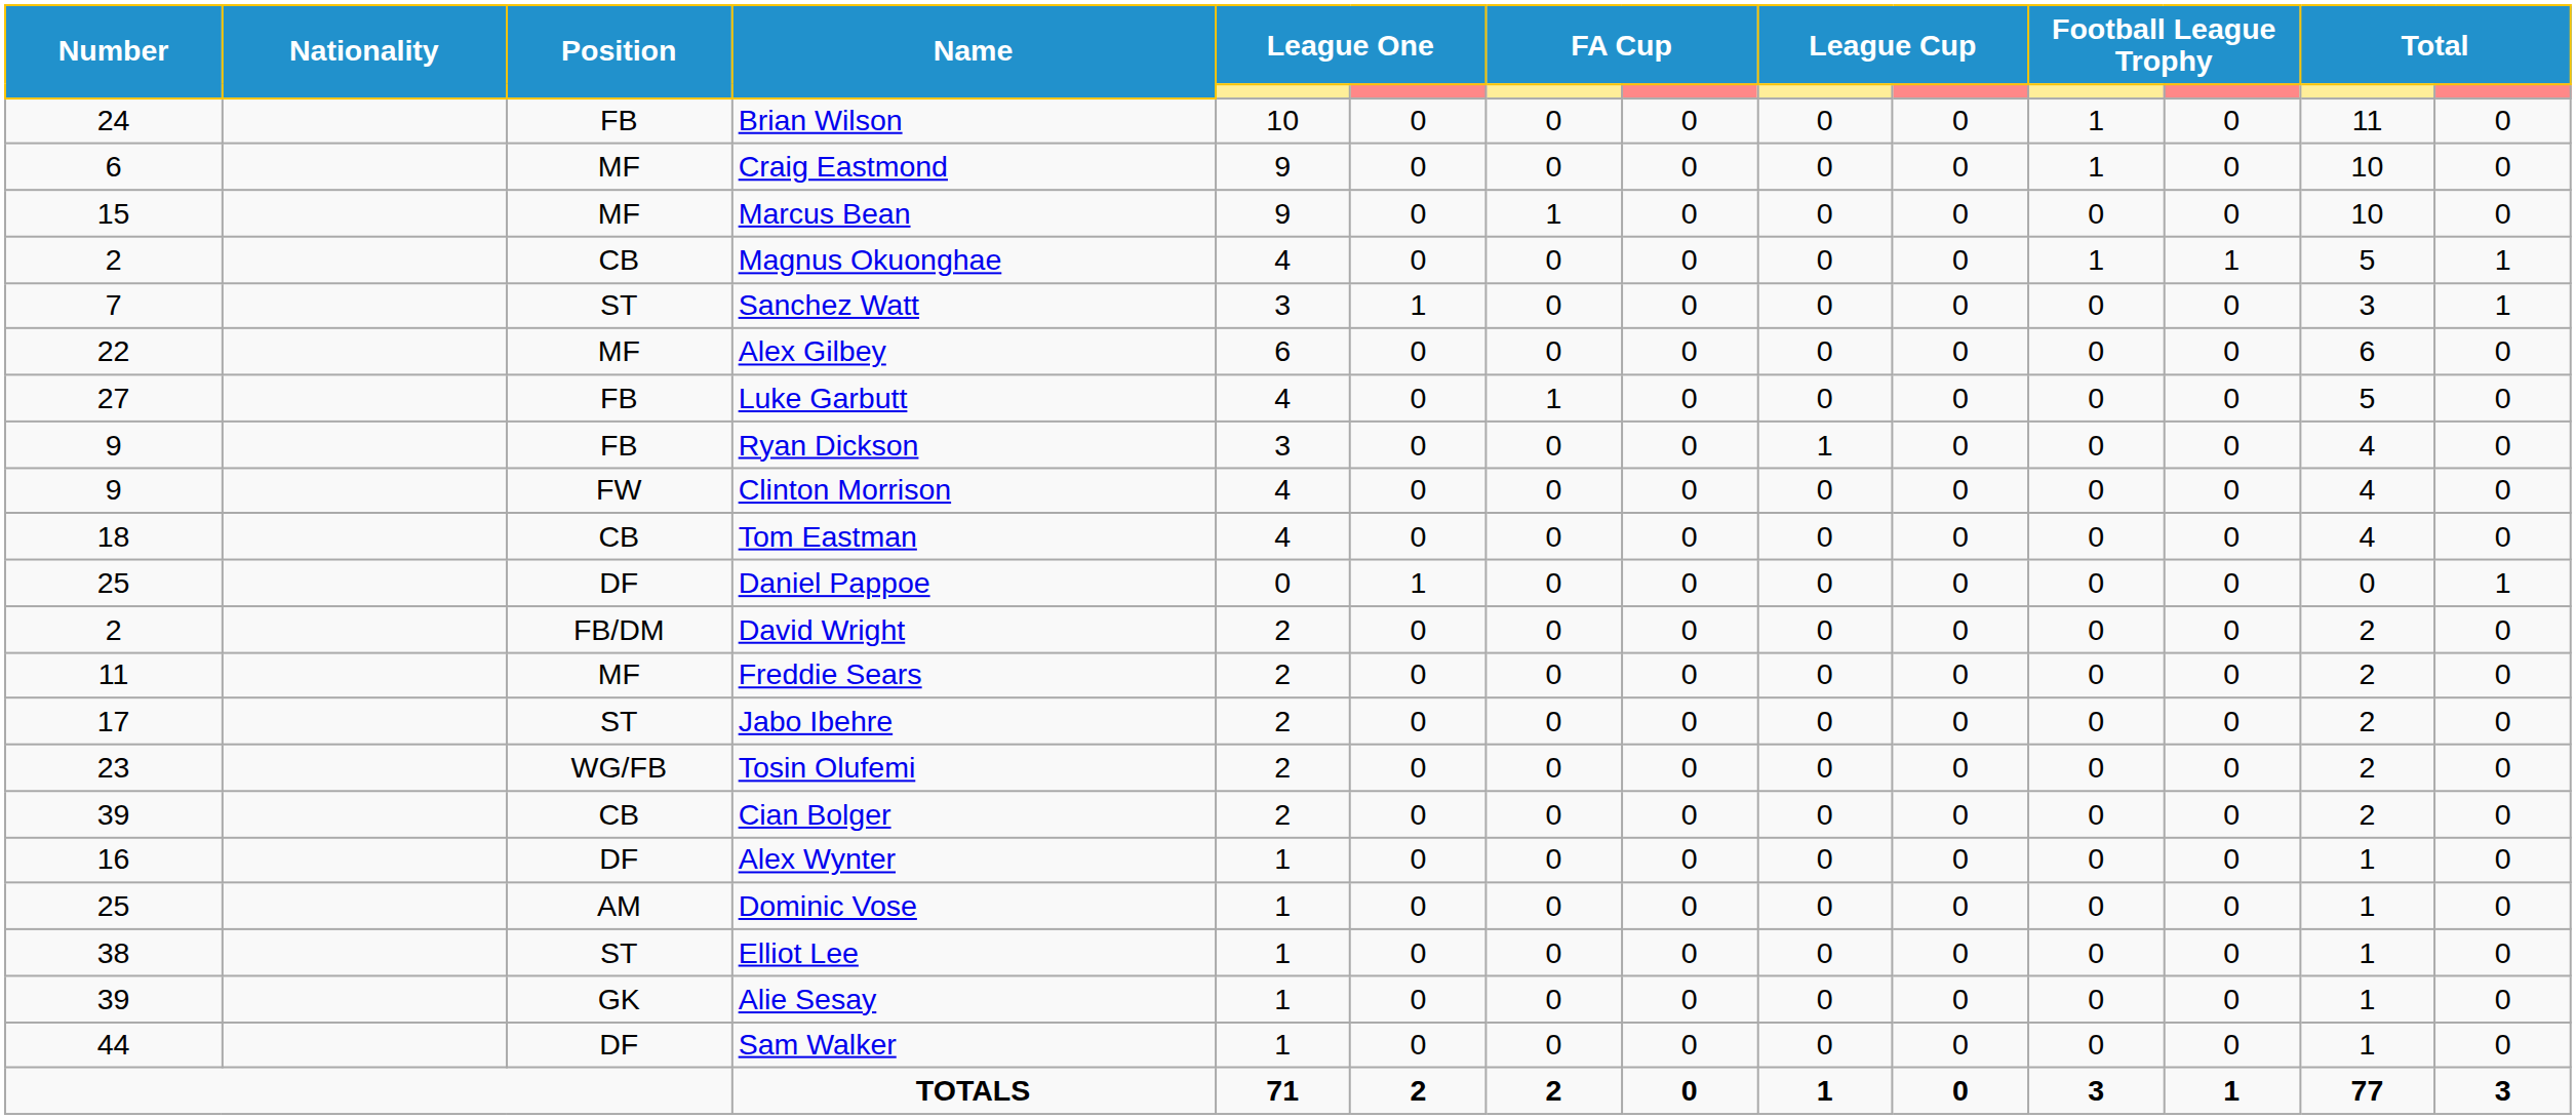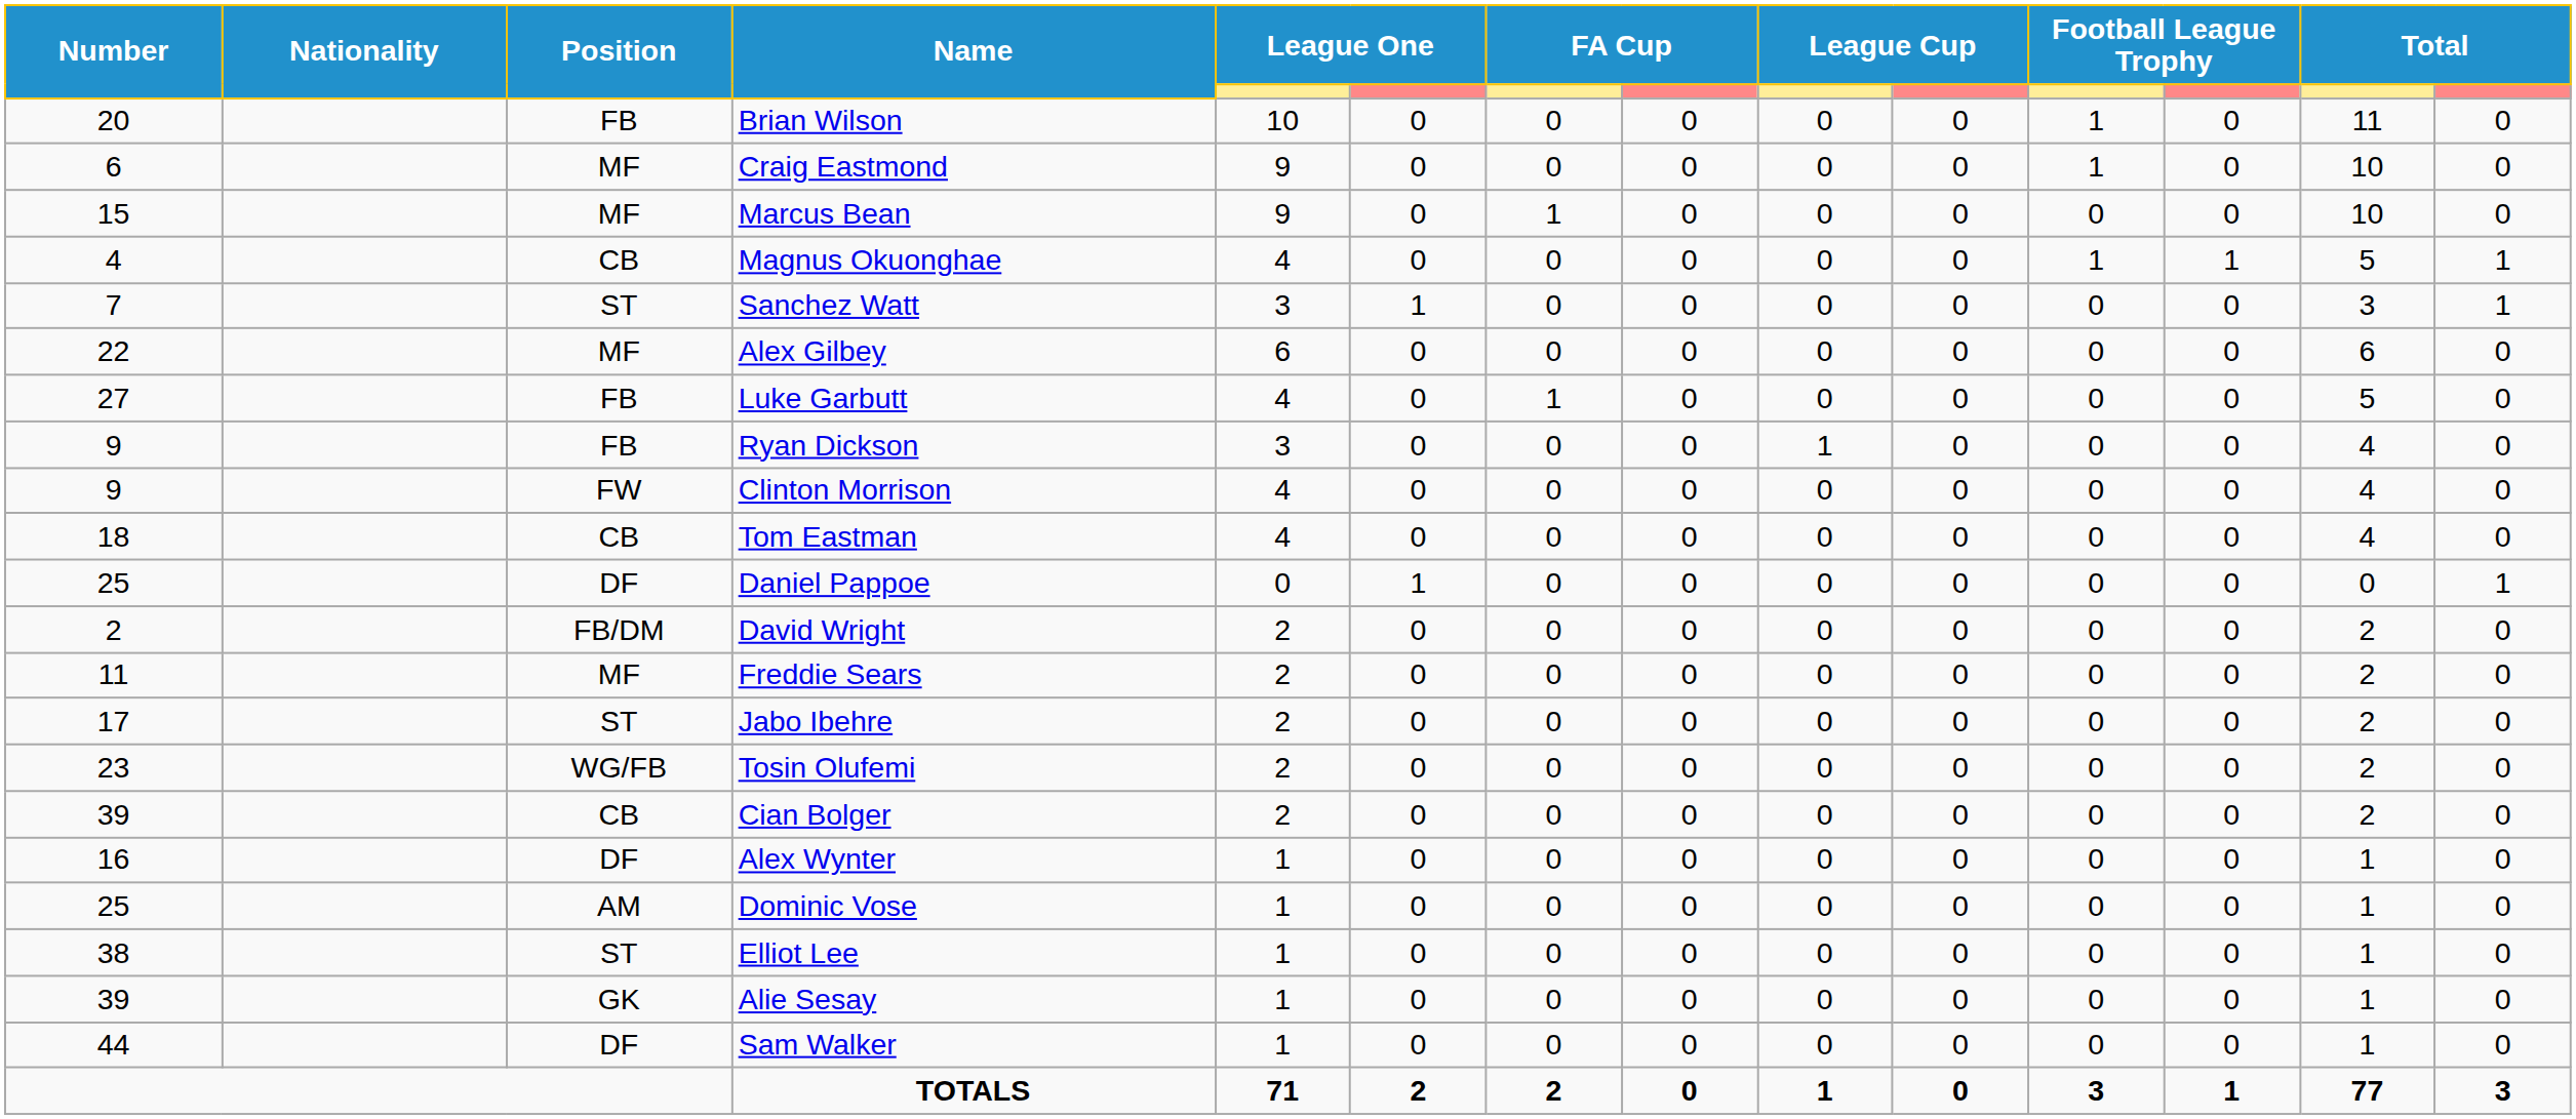Brian Wilson | Number: 24 -> 20
Magnus Okuonghae | Number: 2 -> 4
